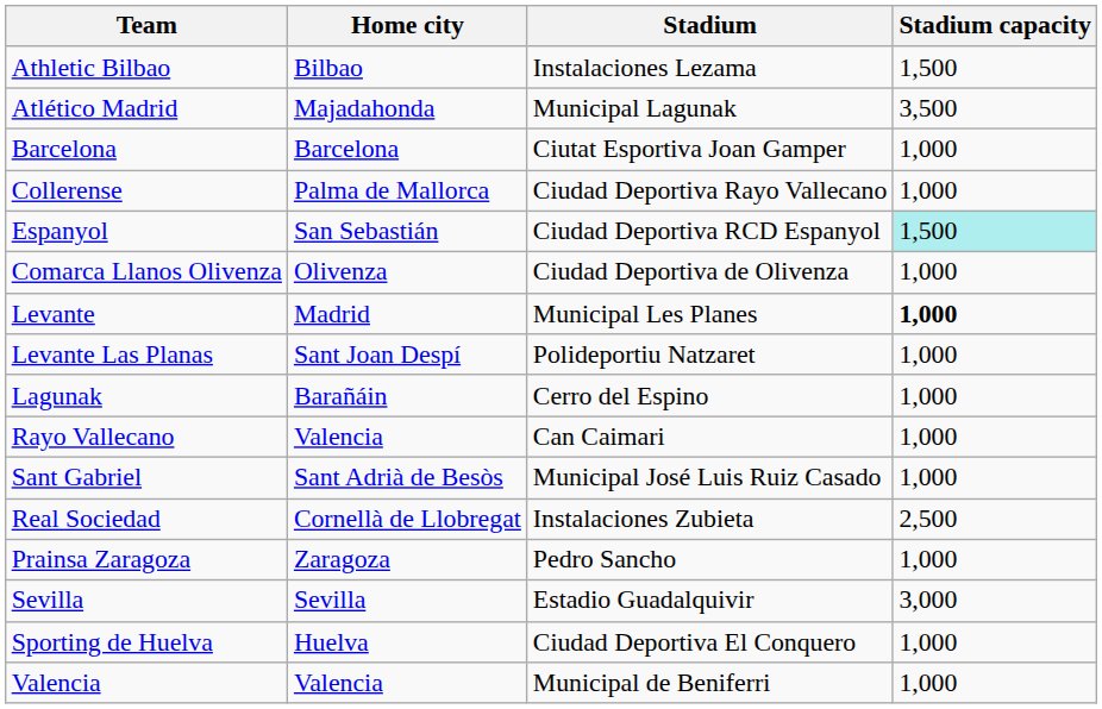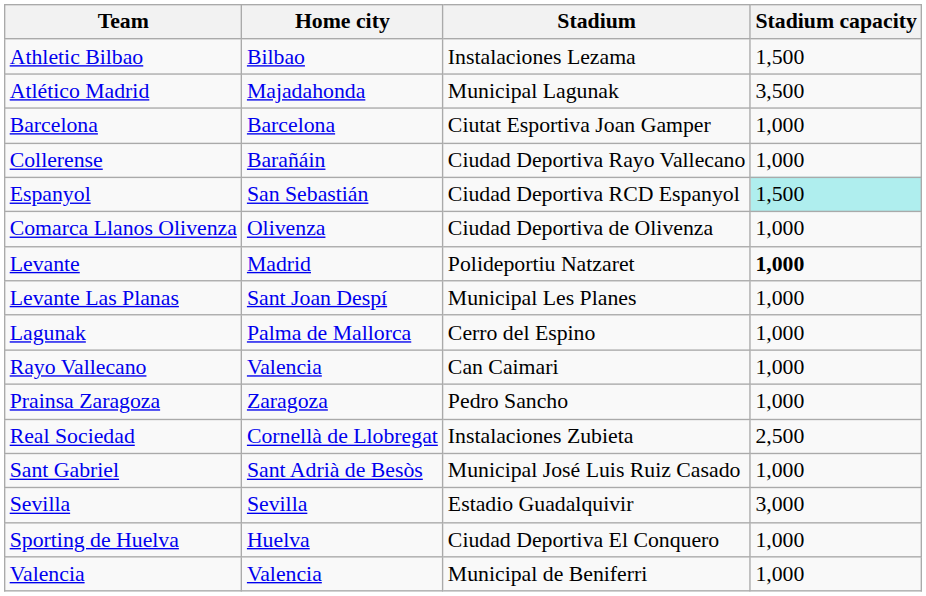Collerense | Home city: Palma de Mallorca -> Barañáin
Levante | Stadium: Municipal Les Planes -> Polideportiu Natzaret
Levante Las Planas | Stadium: Polideportiu Natzaret -> Municipal Les Planes
Lagunak | Home city: Barañáin -> Palma de Mallorca
rows swapped: Prainsa Zaragoza <-> Sant Gabriel
